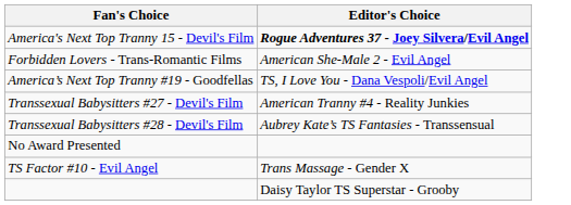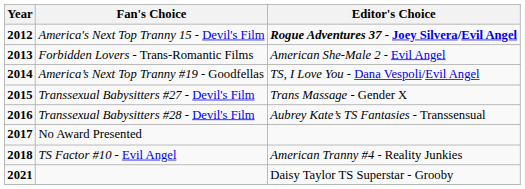+ column: Year | 2012 | 2013 | 2014 | 2015 | 2016 | 2017 | 2018 | 2021
Transsexual Babysitters #27 - Devil's Film | Editor's Choice: American Tranny #4 - Reality Junkies -> Trans Massage - Gender X
TS Factor #10 - Evil Angel | Editor's Choice: Trans Massage - Gender X -> American Tranny #4 - Reality Junkies
